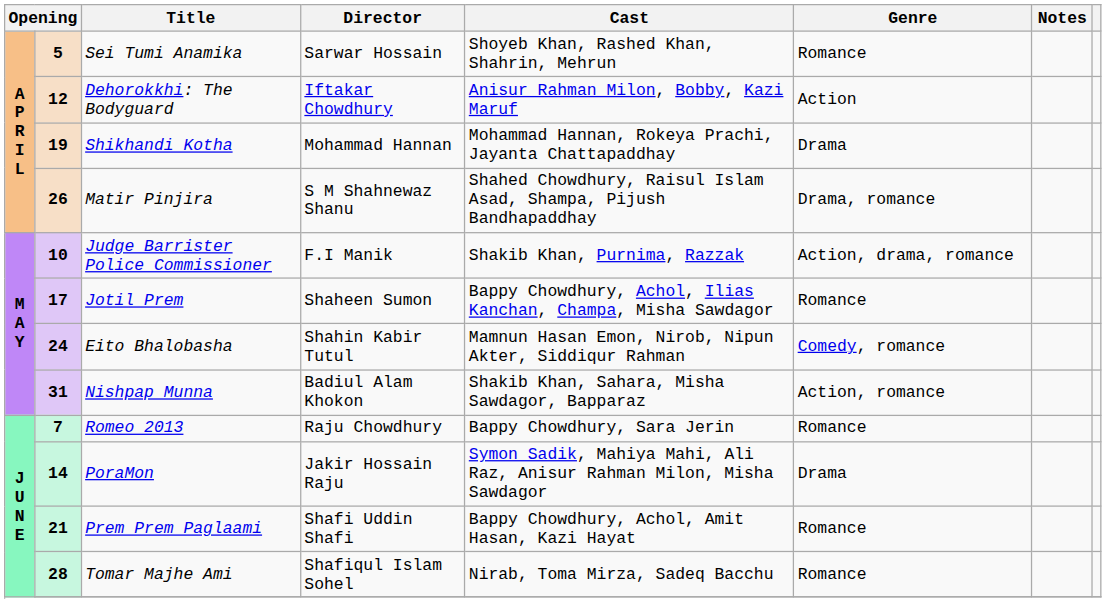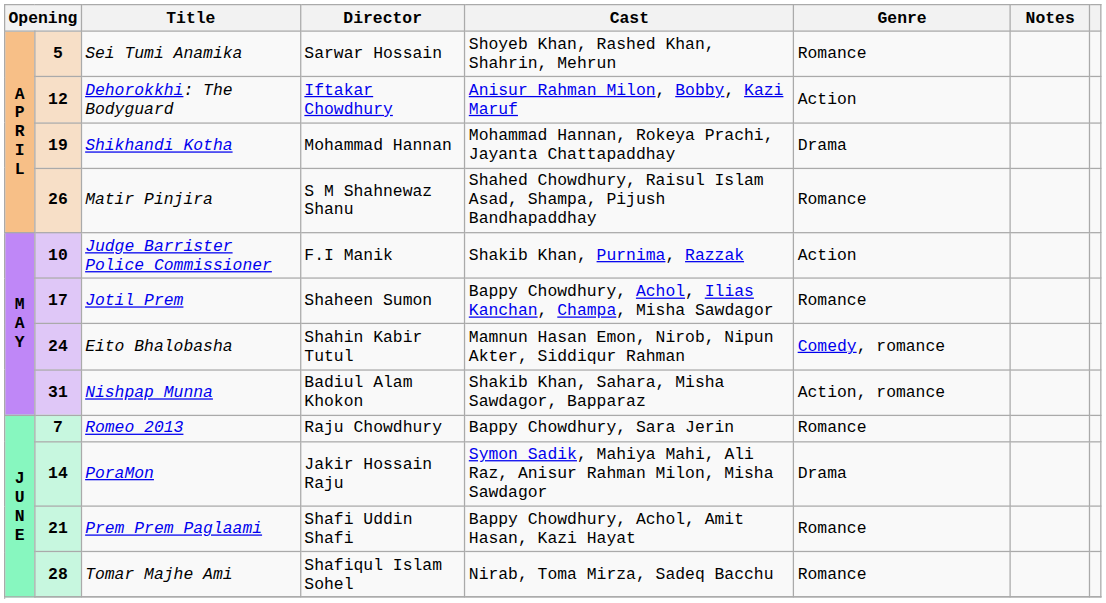Matir Pinjira | Genre: Drama, romance -> Romance
Judge Barrister Police Commissioner | Genre: Action, drama, romance -> Action
